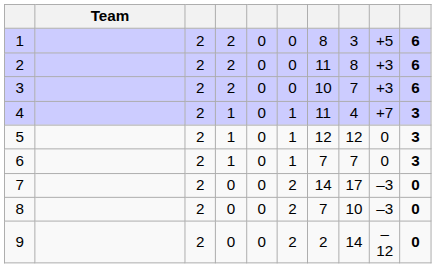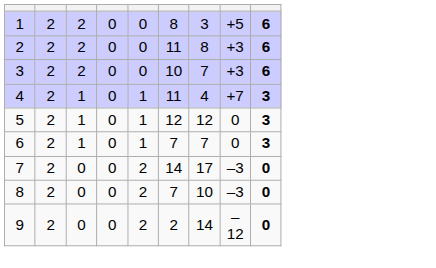- column: Team
